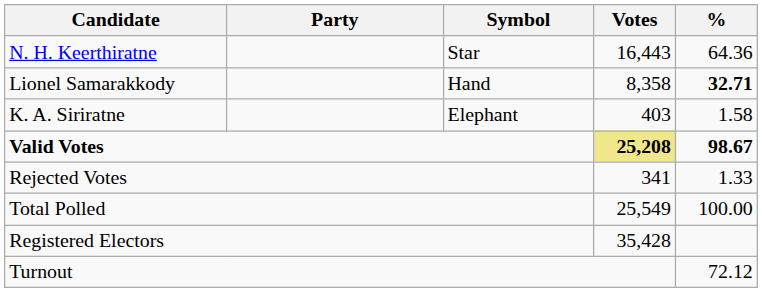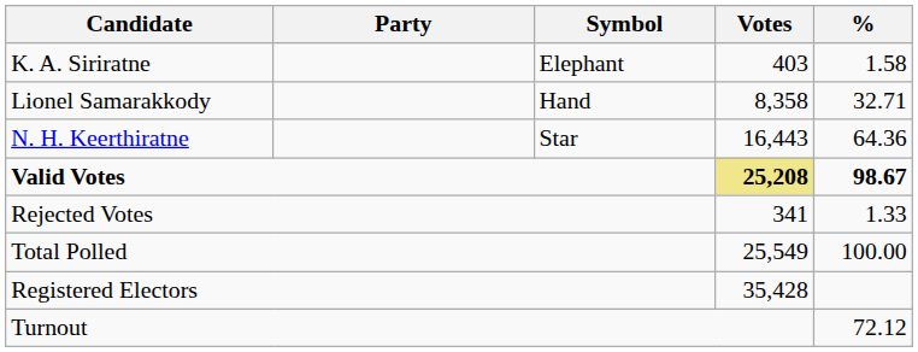rows swapped: N. H. Keerthiratne <-> K. A. Siriratne
Lionel Samarakkody | %: bold -> normal
